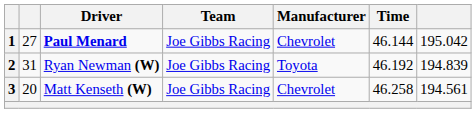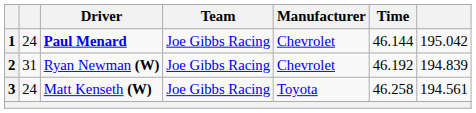1 | column 2: 27 -> 24
2 | Manufacturer: Toyota -> Chevrolet
3 | column 2: 20 -> 24
3 | Manufacturer: Chevrolet -> Toyota
